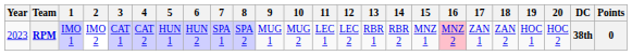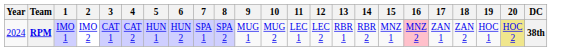- column: Points | 0
RPM | Year: 2023 -> 2024
RPM | 20: no background -> khaki background
